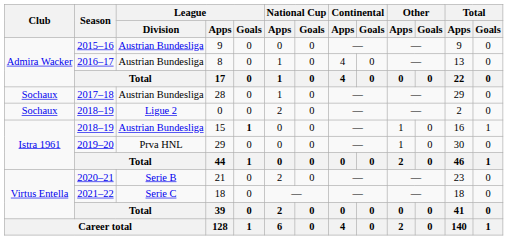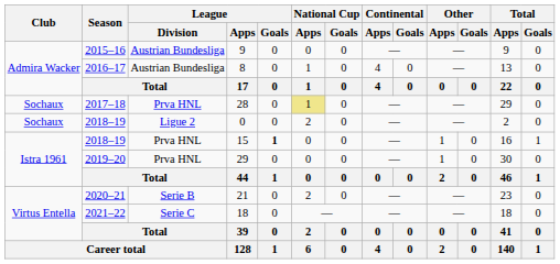28 | League / Division: Austrian Bundesliga -> Prva HNL
28 | National Cup / Apps: no background -> khaki background
15 | League / Division: Austrian Bundesliga -> Prva HNL
